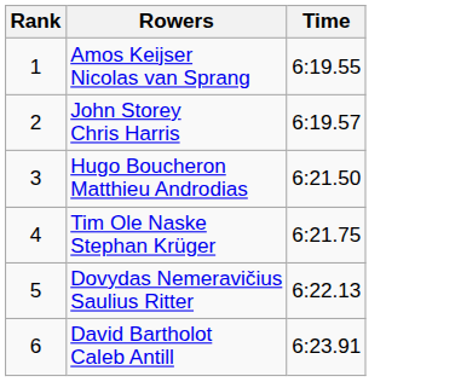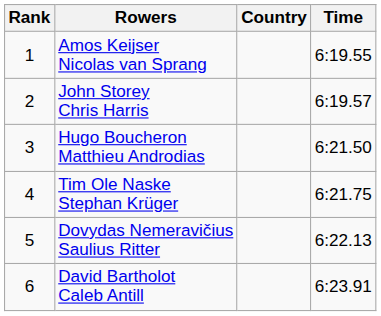+ column: Country
